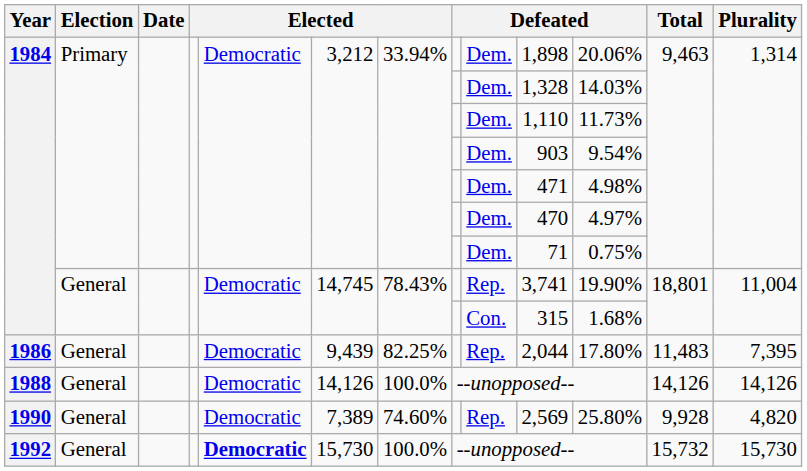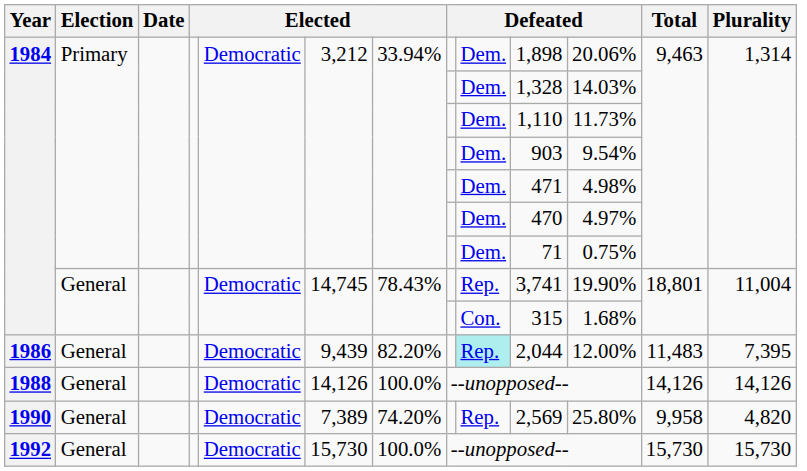1986 | column 7: 82.25% -> 82.20%
1986 | column 9: no background -> paleturquoise background
1986 | column 11: 17.80% -> 12.00%
1990 | column 7: 74.60% -> 74.20%
1990 | Total: 9,928 -> 9,958
1992 | column 5: bold -> normal
1992 | Total: 15,732 -> 15,730
